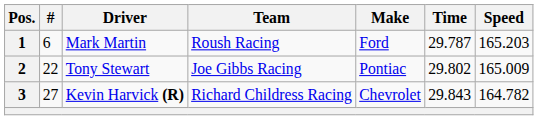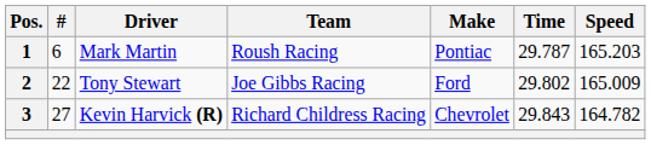1 | Make: Ford -> Pontiac
2 | Make: Pontiac -> Ford
